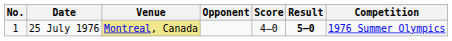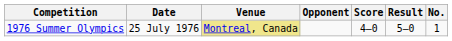columns swapped: No. <-> Competition
25 July 1976 | Result: bold -> normal
